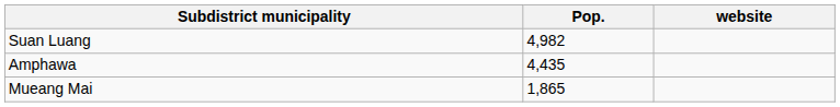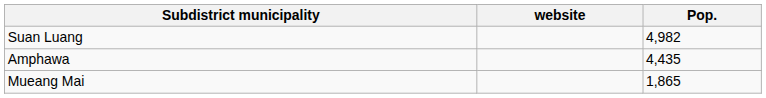columns swapped: Pop. <-> website
